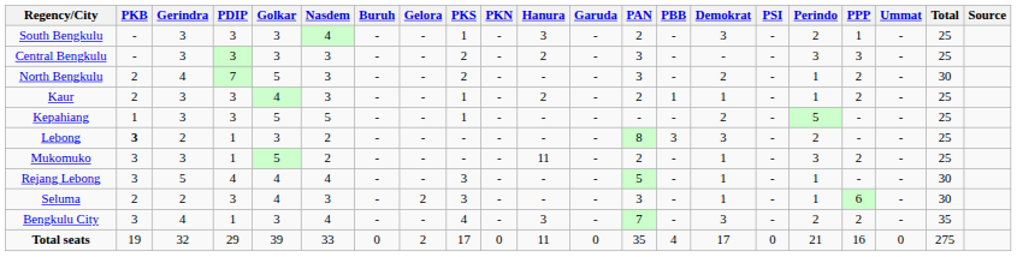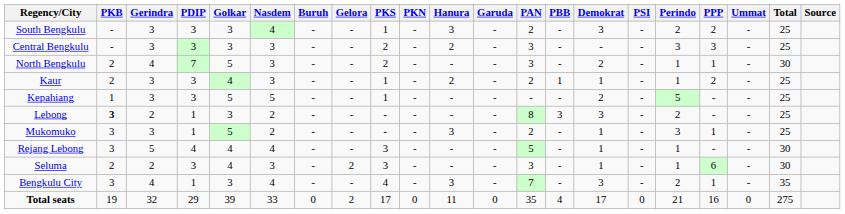South Bengkulu | PPP: 1 -> 2
North Bengkulu | PPP: 2 -> 1
Mukomuko | Hanura: 11 -> 3
Mukomuko | PPP: 2 -> 1
Bengkulu City | PPP: 2 -> 1
